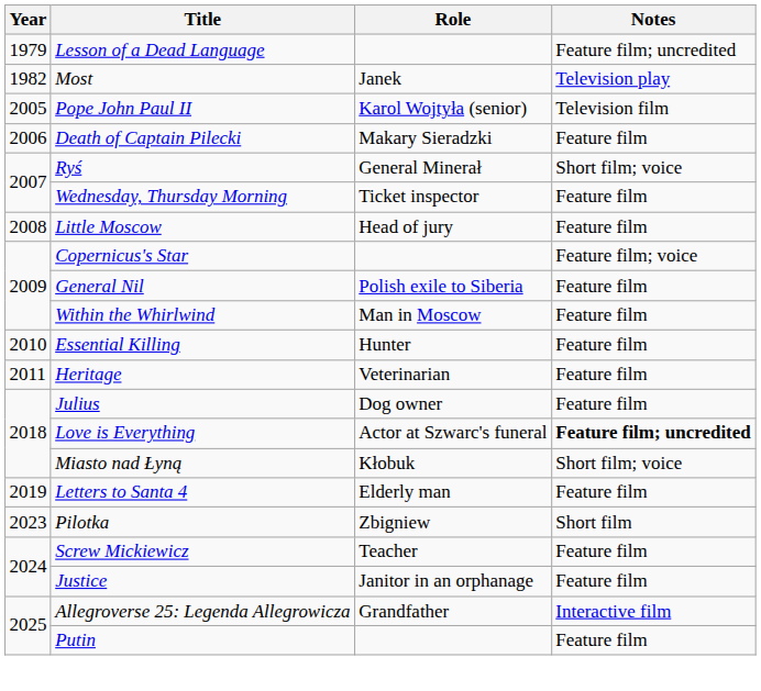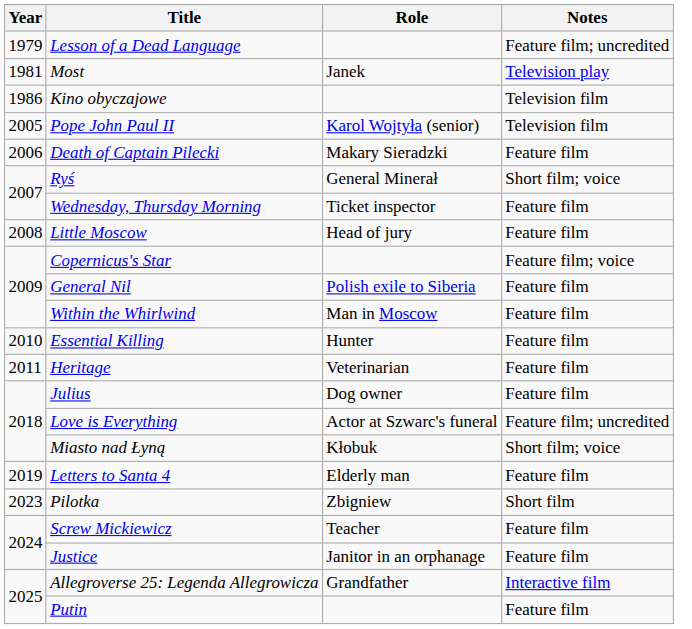Most | Year: 1982 -> 1981
+ row: 1986 | Kino obyczajowe | Television film
Love is Everything | Notes: bold -> normal
